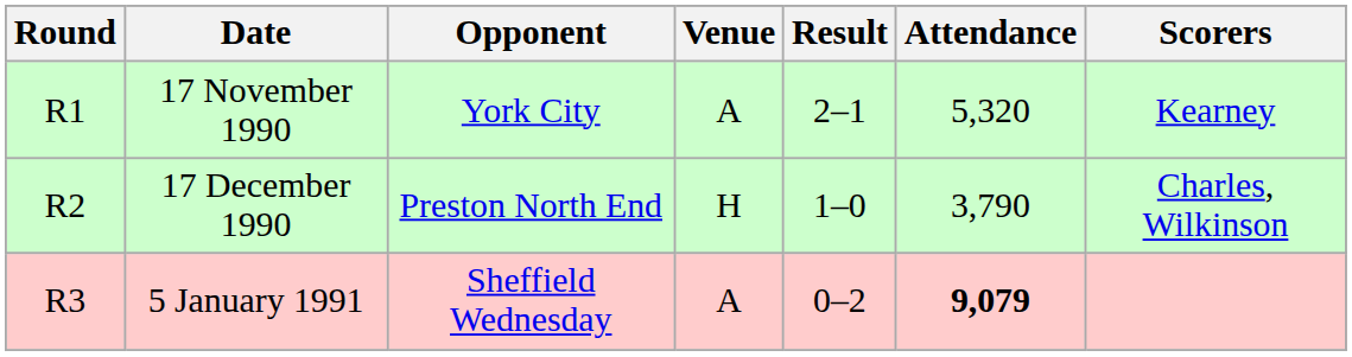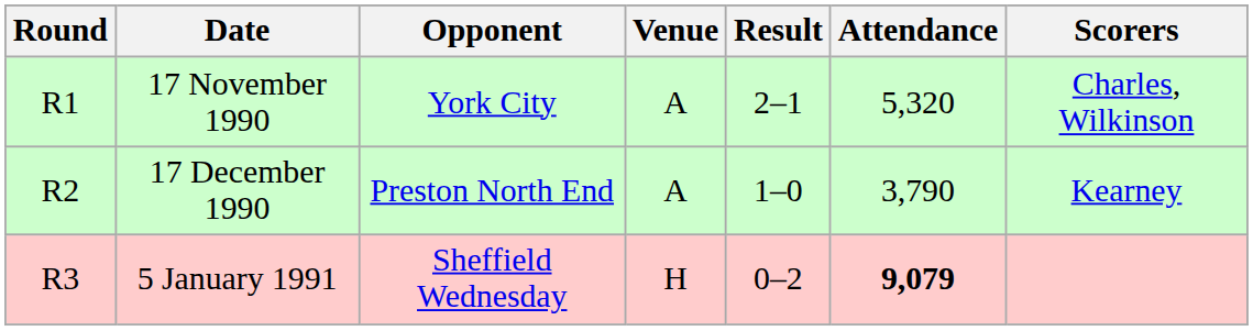17 November 1990 | Scorers: Kearney -> Charles, Wilkinson
17 December 1990 | Venue: H -> A
17 December 1990 | Scorers: Charles, Wilkinson -> Kearney
5 January 1991 | Venue: A -> H
